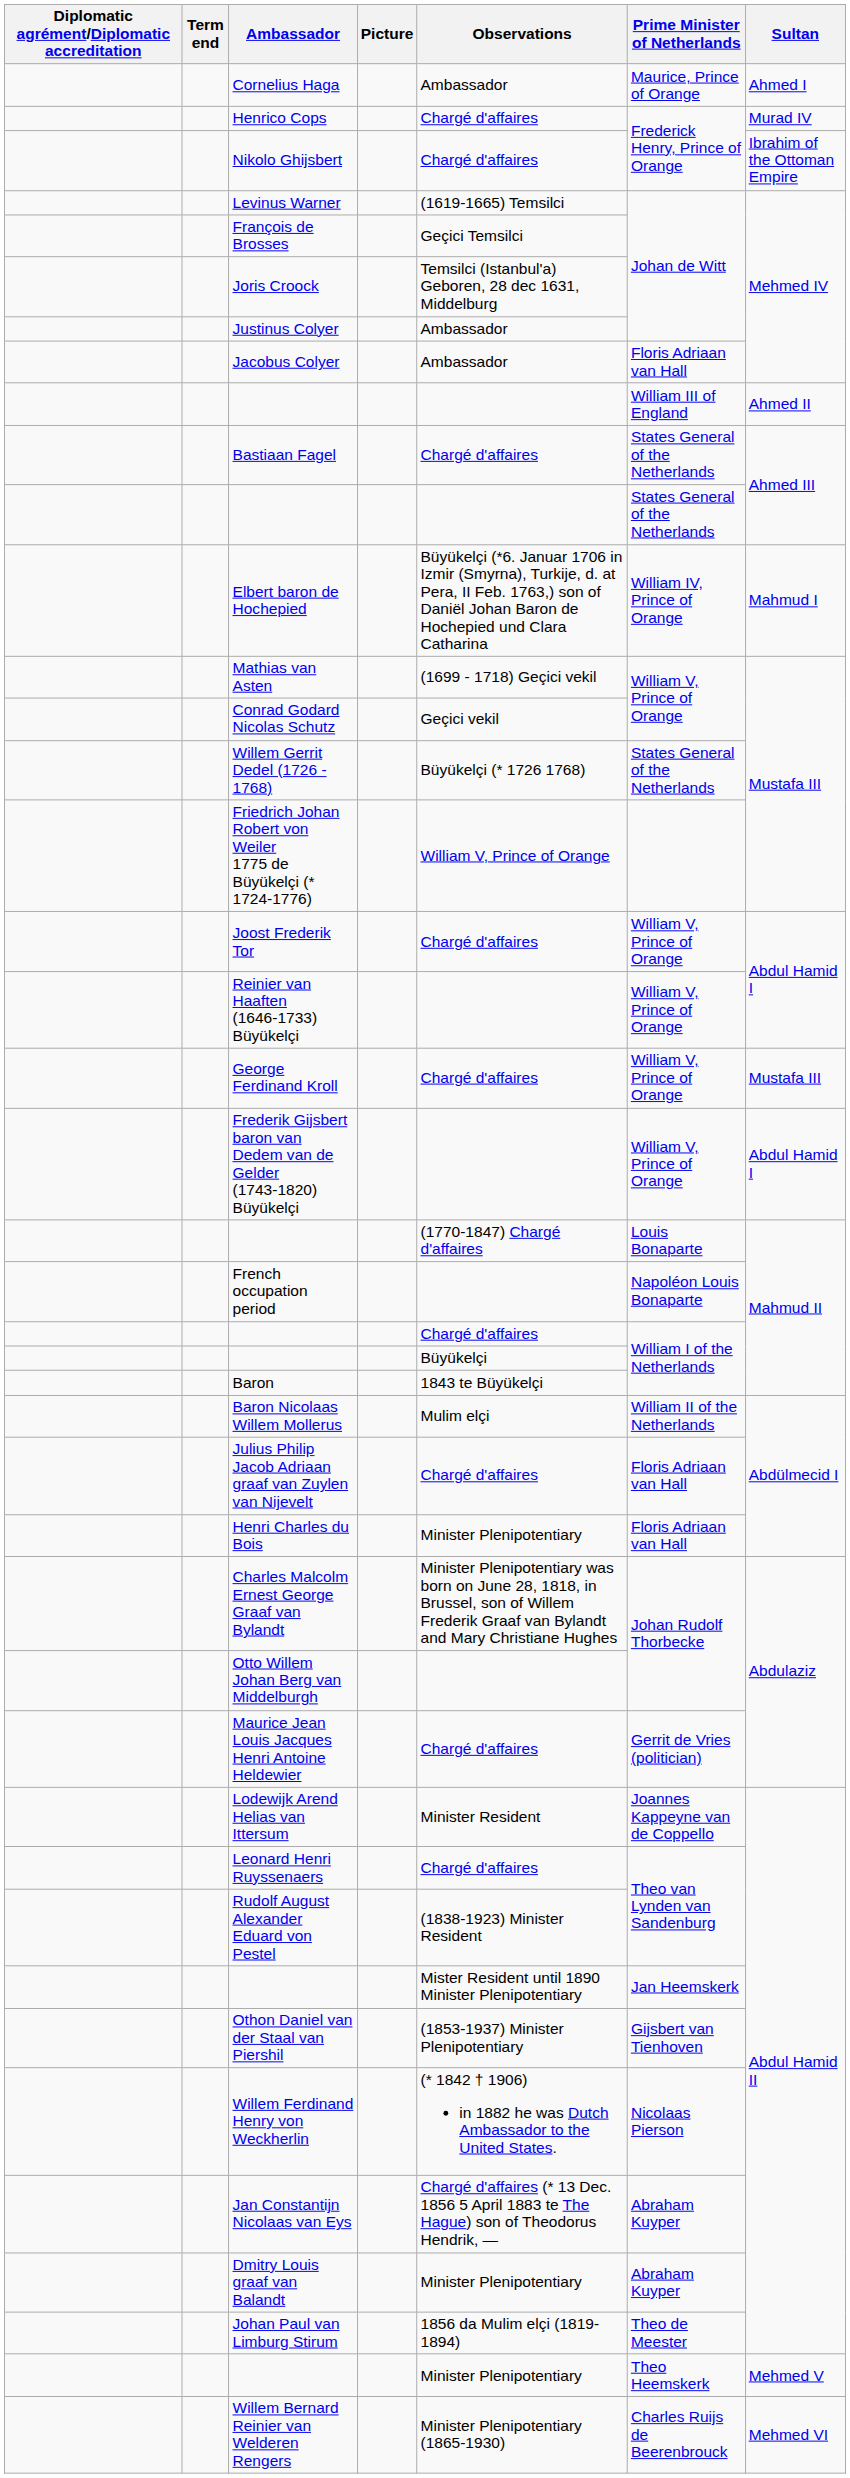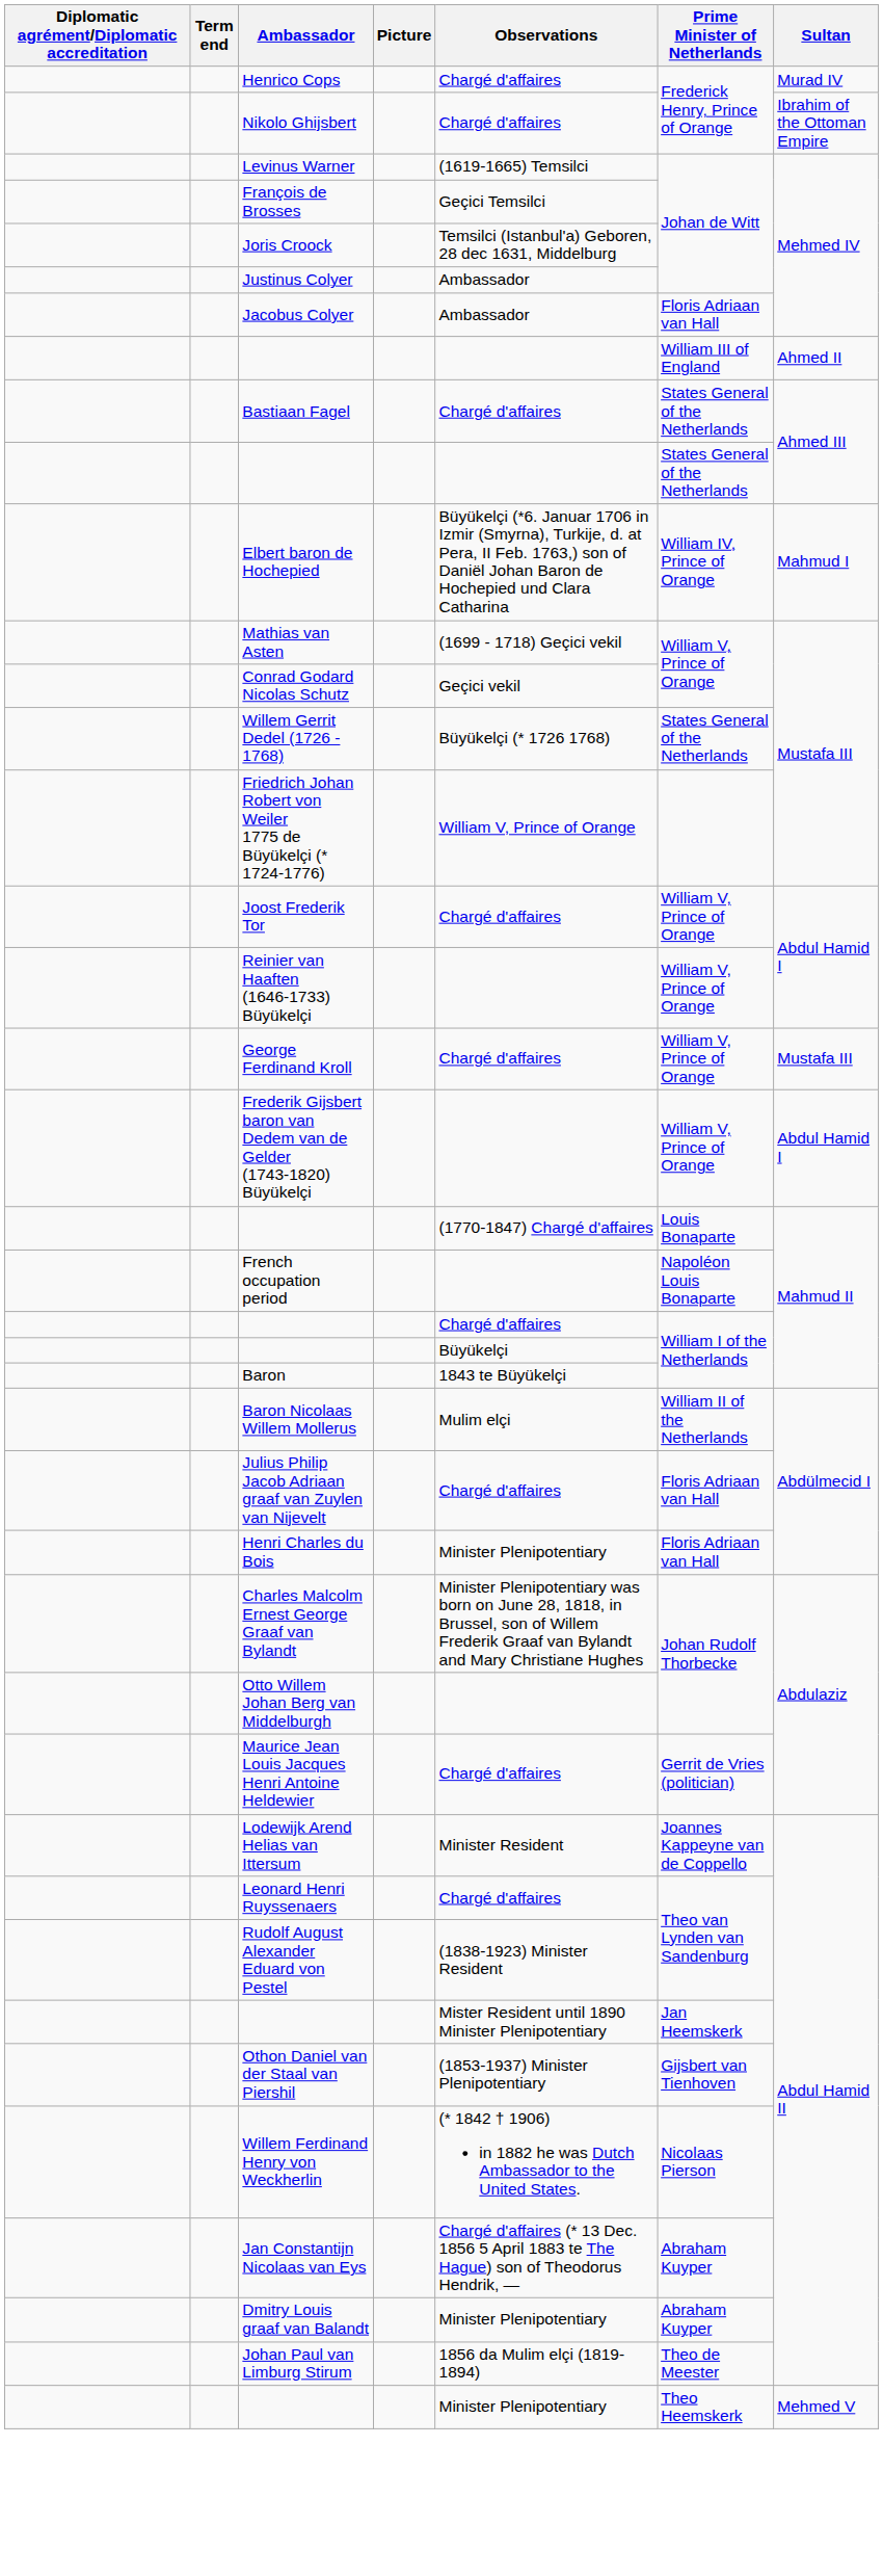- row: Cornelius Haga | Ambassador | Maurice, Prince of Orange | Ahmed I
- row: Willem Bernard Reinier van Welderen Rengers | Minister Plenipotentiary (1865-1930) | Charles Ruijs de Beerenbrouck | Mehmed VI
